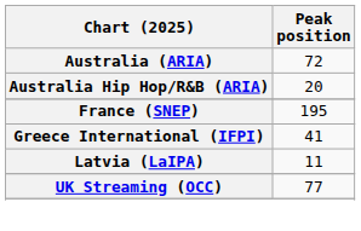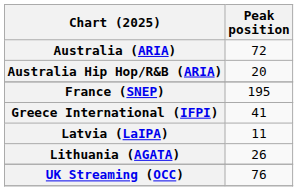+ row: Lithuania (AGATA) | 26
UK Streaming (OCC) | Peak position: 77 -> 76
